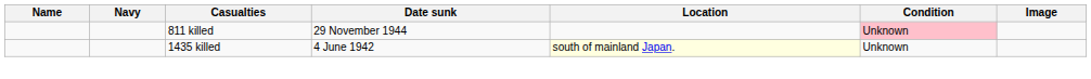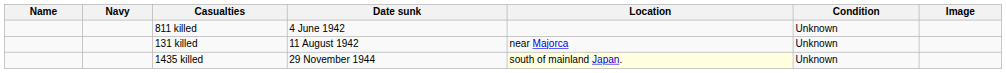811 killed | Date sunk: 29 November 1944 -> 4 June 1942
811 killed | Condition: pink background -> no background
+ row: 131 killed | 11 August 1942 | near Majorca | Unknown
1435 killed | Date sunk: 4 June 1942 -> 29 November 1944
